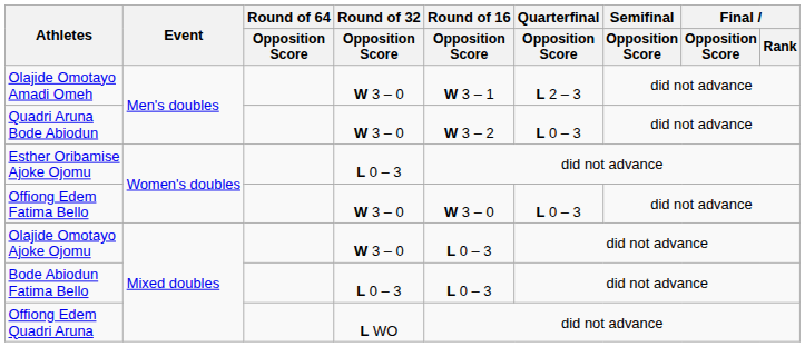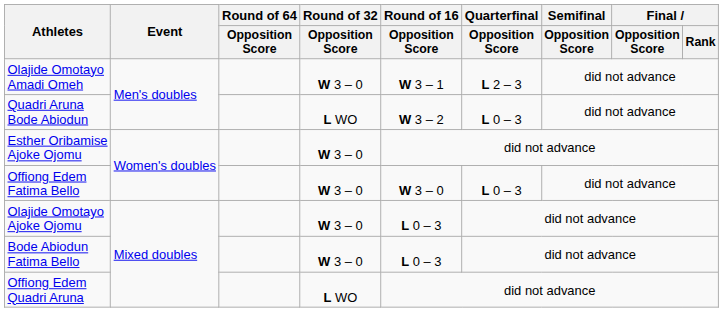Quadri Aruna Bode Abiodun | Round of 32 / Opposition Score: W 3 – 0 -> L WO
Esther Oribamise Ajoke Ojomu | Round of 32 / Opposition Score: L 0 – 3 -> W 3 – 0
Bode Abiodun Fatima Bello | Round of 32 / Opposition Score: L 0 – 3 -> W 3 – 0
